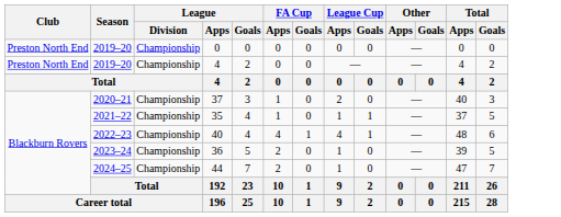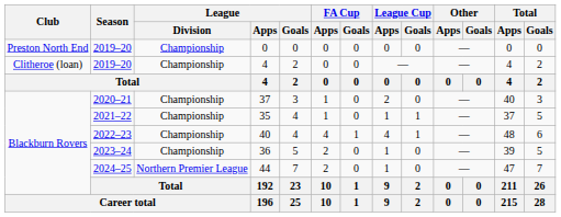2019–20 / 4 | Club: Preston North End -> Clitheroe (loan)
44 | League / Division: Championship -> Northern Premier League
